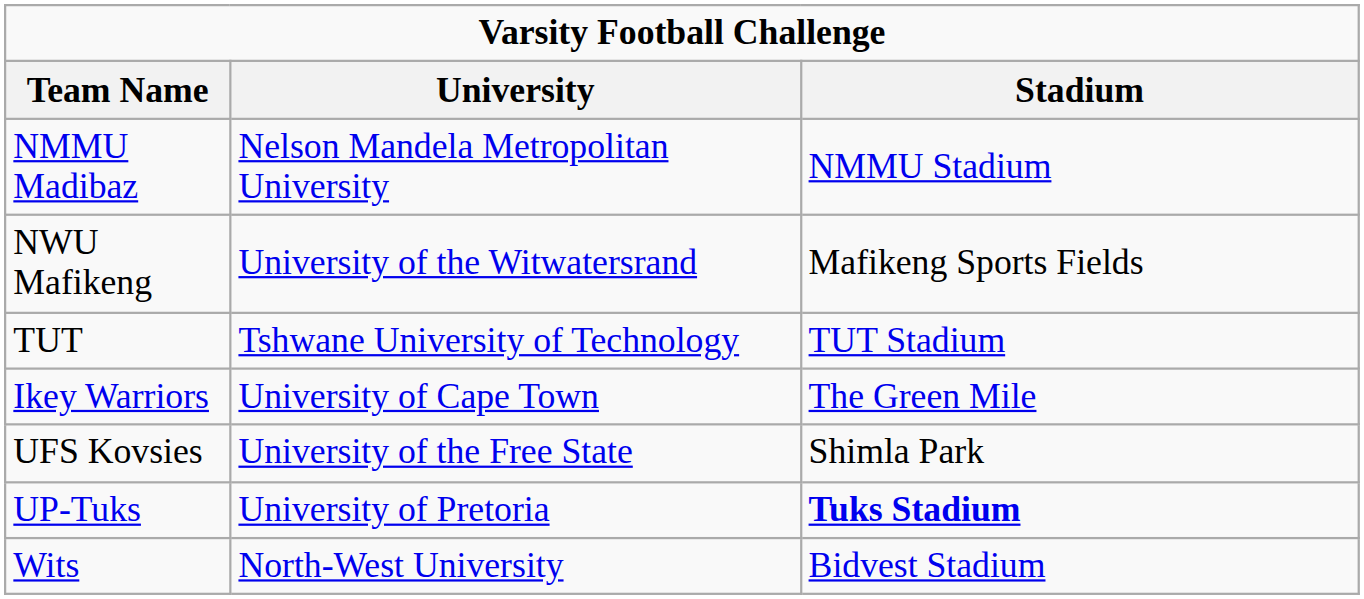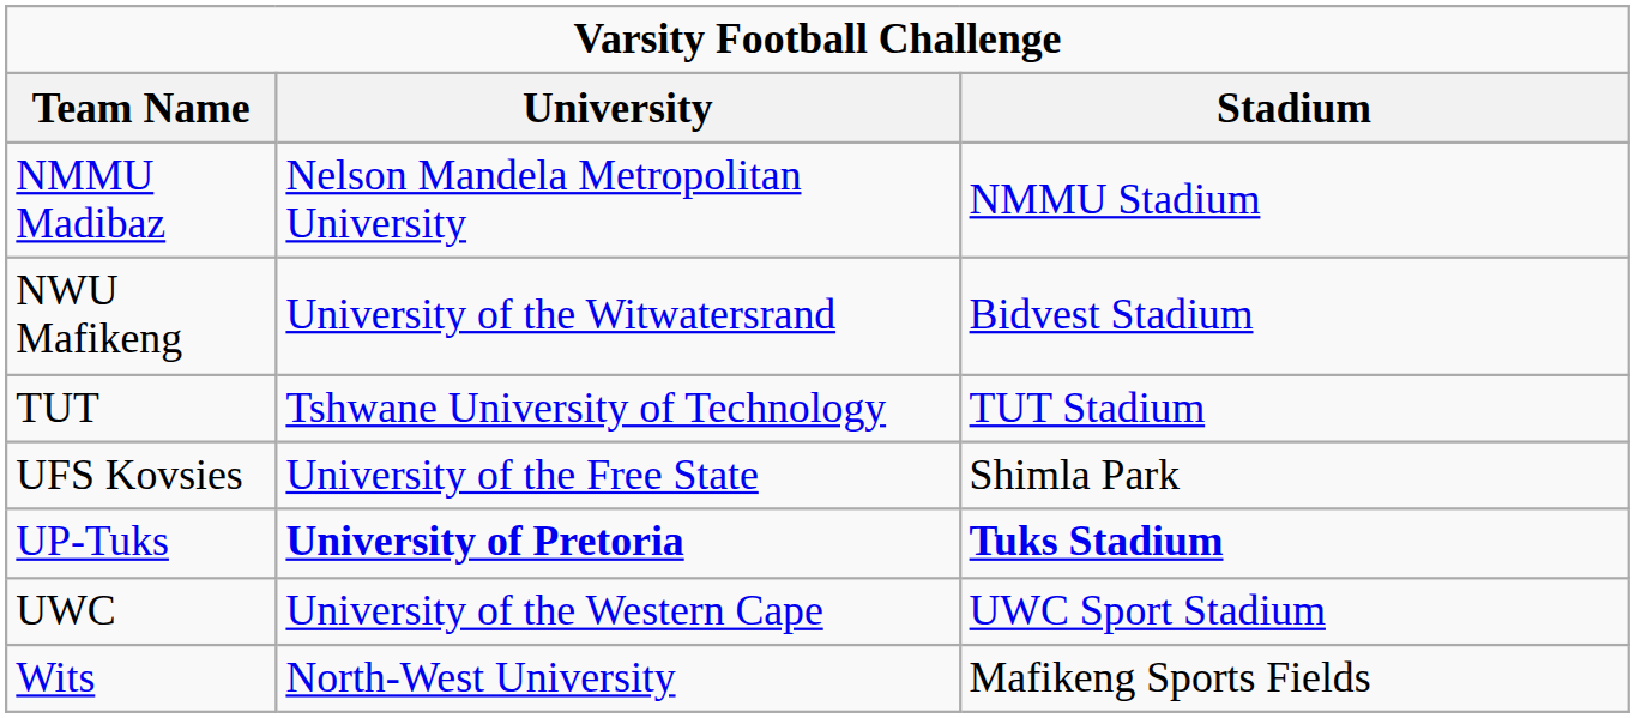NWU Mafikeng | Stadium: Mafikeng Sports Fields -> Bidvest Stadium
- row: Ikey Warriors | University of Cape Town | The Green Mile
UP-Tuks | University: normal -> bold
+ row: UWC | University of the Western Cape | UWC Sport Stadium
Wits | Stadium: Bidvest Stadium -> Mafikeng Sports Fields
